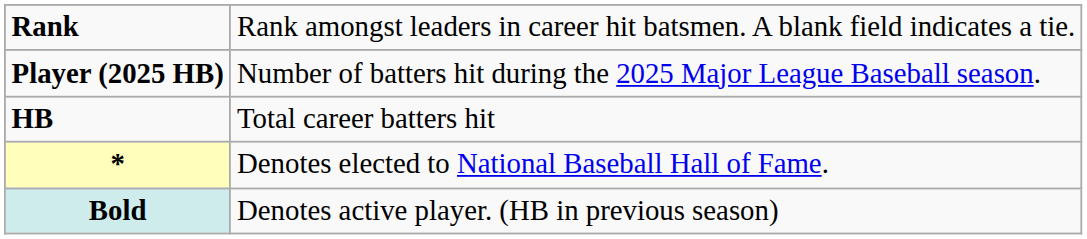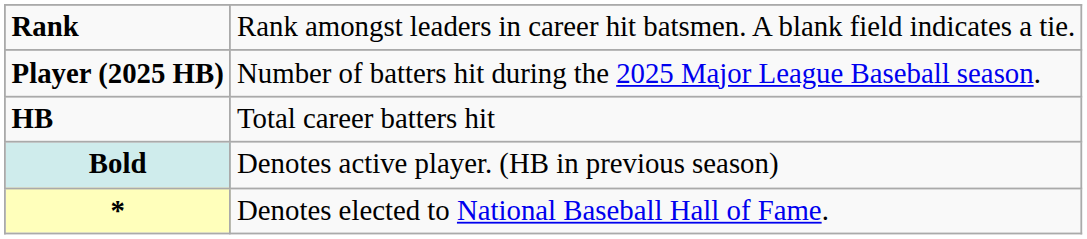rows swapped: * <-> Bold
